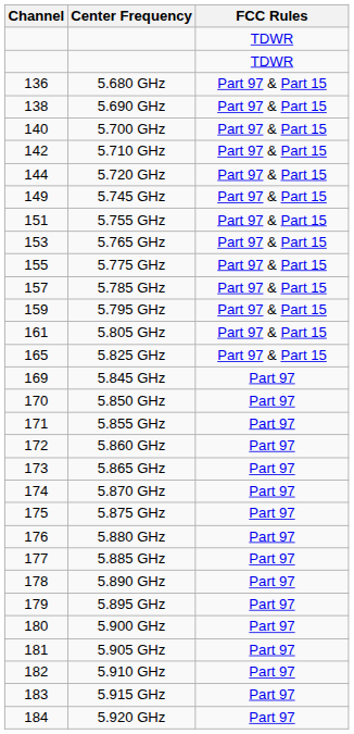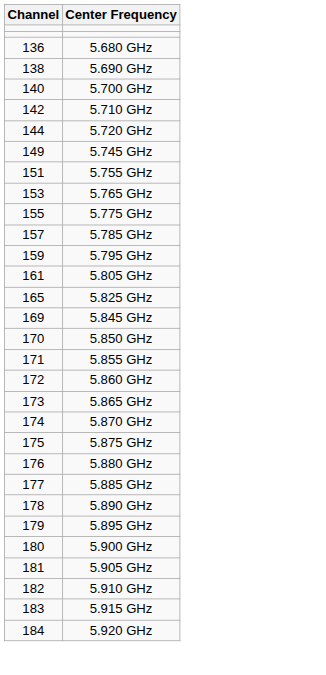- column: FCC Rules | TDWR | TDWR | Part 97 & Part 15 | Part 97 & Part 15 | Part 97 & Part 15 | Part 97 & Part 15 | Part 97 & Part 15 | Part 97 & Part 15 | Part 97 & Part 15 | Part 97 & Part 15 | Part 97 & Part 15 | Part 97 & Part 15 | Part 97 & Part 15 | Part 97 & Part 15 | Part 97 & Part 15 | Part 97 | Part 97 | Part 97 | Part 97 | Part 97 | Part 97 | Part 97 | Part 97 | Part 97 | Part 97 | Part 97 | Part 97 | Part 97 | Part 97 | Part 97 | Part 97
